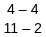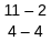rows swapped: 4 – 4 <-> 11 – 2
